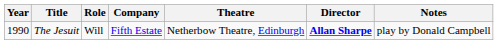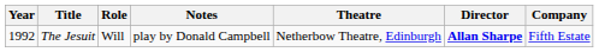columns swapped: Company <-> Notes
The Jesuit | Year: 1990 -> 1992
